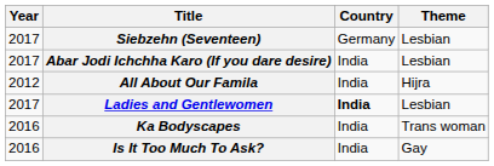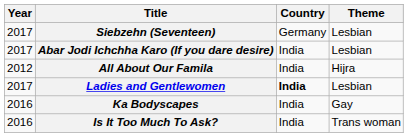Ka Bodyscapes | Theme: Trans woman -> Gay
Is It Too Much To Ask? | Theme: Gay -> Trans woman
